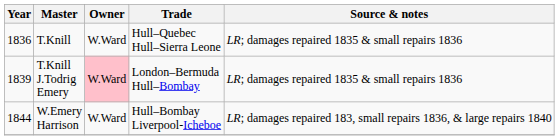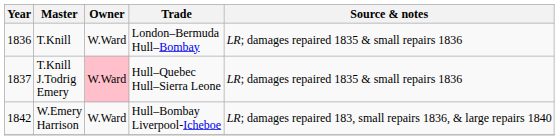T.Knill | Trade: Hull–Quebec Hull–Sierra Leone -> London–Bermuda Hull–Bombay
T.Knill J.Todrig Emery | Year: 1839 -> 1837
T.Knill J.Todrig Emery | Trade: London–Bermuda Hull–Bombay -> Hull–Quebec Hull–Sierra Leone
W.Emery Harrison | Year: 1844 -> 1842
